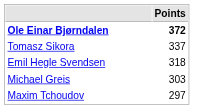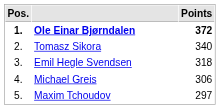+ column: Pos. | 1. | 2. | 3. | 4. | 5.
Tomasz Sikora | Points: 337 -> 340
Michael Greis | Points: 303 -> 306
